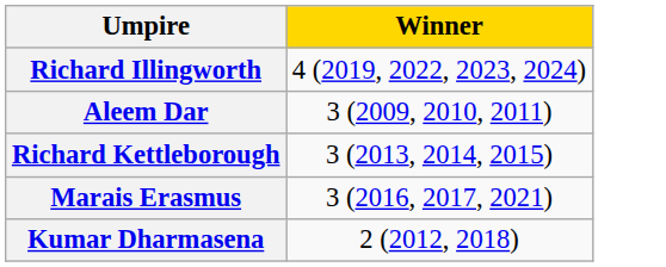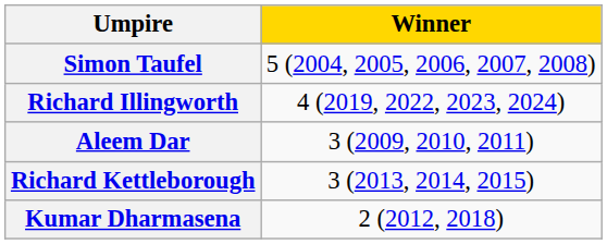+ row: Simon Taufel | 5 (2004, 2005, 2006, 2007, 2008)
- row: Marais Erasmus | 3 (2016, 2017, 2021)
